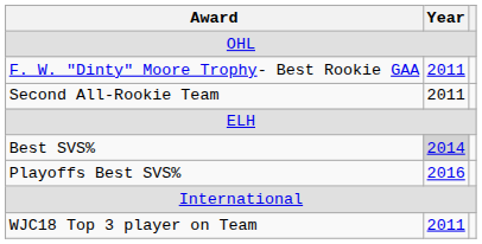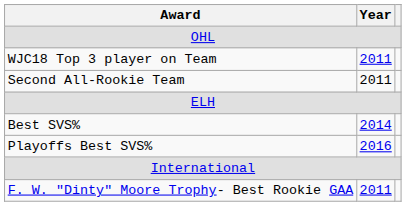rows swapped: F. W. "Dinty" Moore Trophy- Best Rookie GAA <-> WJC18 Top 3 player on Team
Best SVS% | Year: lightgrey background -> no background
